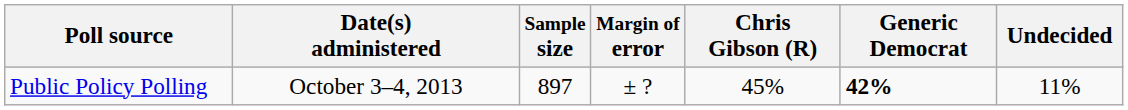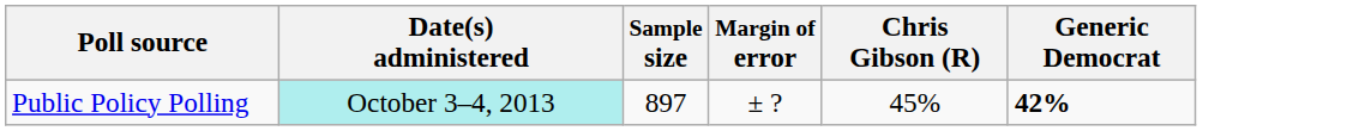- column: Undecided | 11%
Public Policy Polling | Date(s) administered: no background -> paleturquoise background
